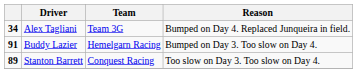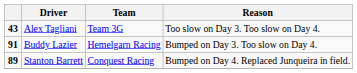Alex Tagliani | column 1: 34 -> 43
Alex Tagliani | Reason: Bumped on Day 4. Replaced Junqueira in field. -> Too slow on Day 3. Too slow on Day 4.
Stanton Barrett | Reason: Too slow on Day 3. Too slow on Day 4. -> Bumped on Day 4. Replaced Junqueira in field.
